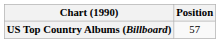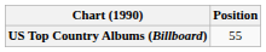US Top Country Albums (Billboard) | Position: 57 -> 55
